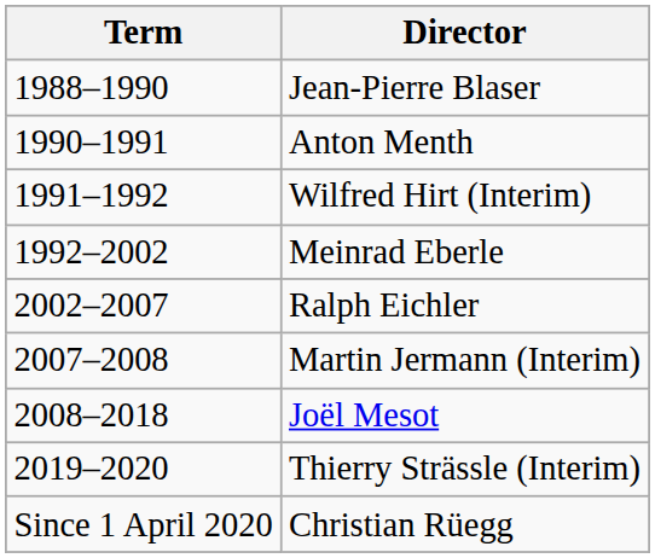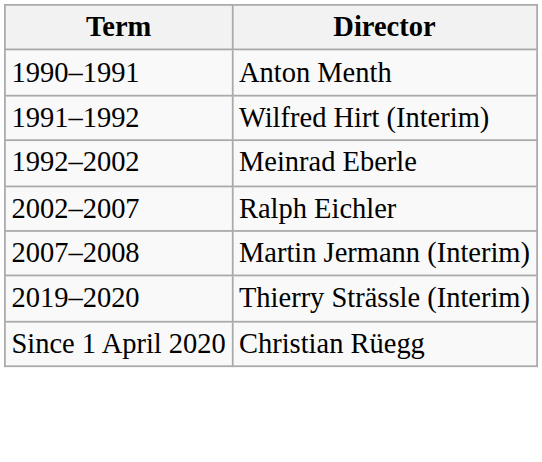- row: 1988–1990 | Jean-Pierre Blaser
- row: 2008–2018 | Joël Mesot
